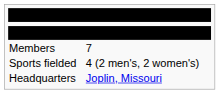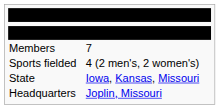+ row: State | Iowa, Kansas, Missouri
